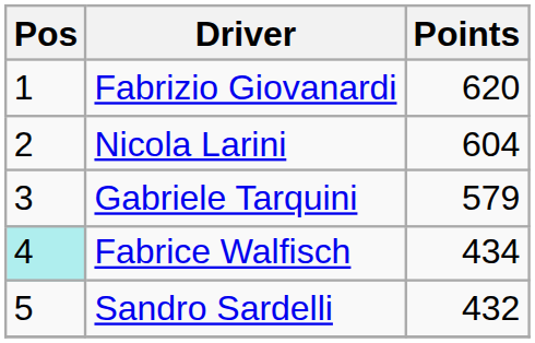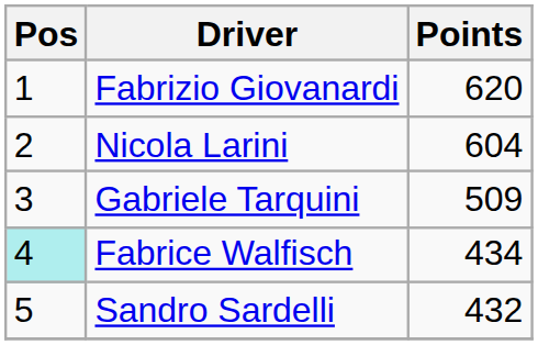Gabriele Tarquini | Points: 579 -> 509
